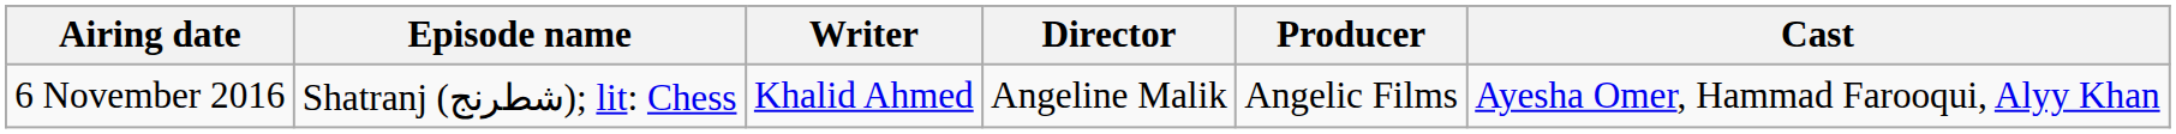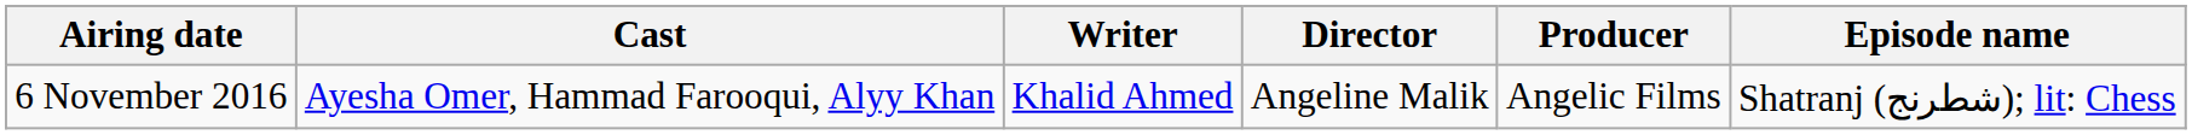columns swapped: Episode name <-> Cast
